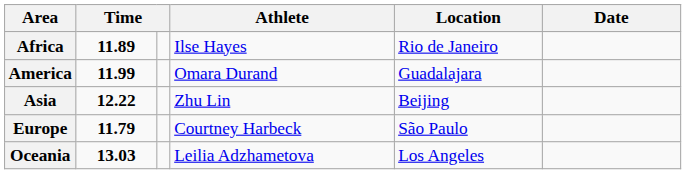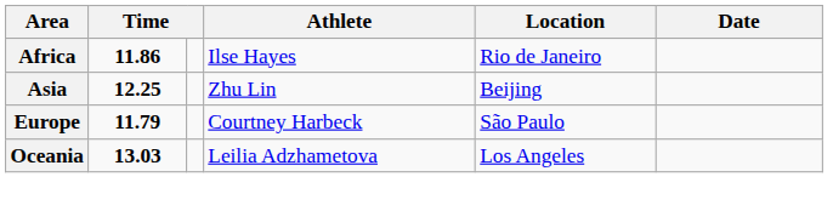Africa | column 2: 11.89 -> 11.86
- row: America | 11.99 | Omara Durand | Guadalajara
Asia | column 2: 12.22 -> 12.25
